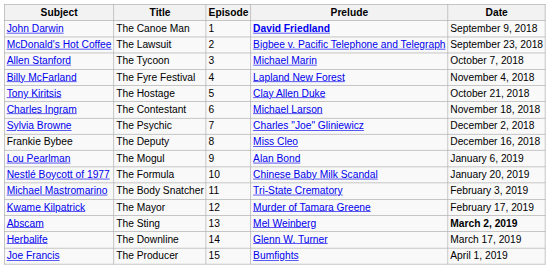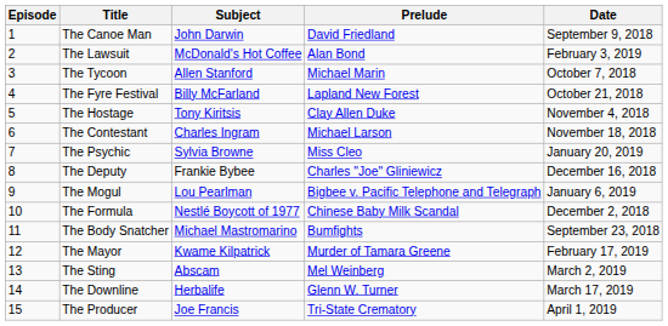columns swapped: Episode <-> Subject
The Canoe Man | Prelude: bold -> normal
The Lawsuit | Prelude: Bigbee v. Pacific Telephone and Telegraph -> Alan Bond
The Lawsuit | Date: September 23, 2018 -> February 3, 2019
The Fyre Festival | Date: November 4, 2018 -> October 21, 2018
The Hostage | Date: October 21, 2018 -> November 4, 2018
The Psychic | Prelude: Charles "Joe" Gliniewicz -> Miss Cleo
The Psychic | Date: December 2, 2018 -> January 20, 2019
The Deputy | Prelude: Miss Cleo -> Charles "Joe" Gliniewicz
The Mogul | Prelude: Alan Bond -> Bigbee v. Pacific Telephone and Telegraph
The Formula | Date: January 20, 2019 -> December 2, 2018
The Body Snatcher | Prelude: Tri-State Crematory -> Bumfights
The Body Snatcher | Date: February 3, 2019 -> September 23, 2018
The Sting | Date: bold -> normal
The Producer | Prelude: Bumfights -> Tri-State Crematory
